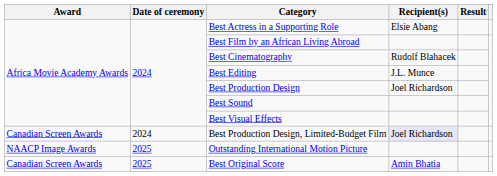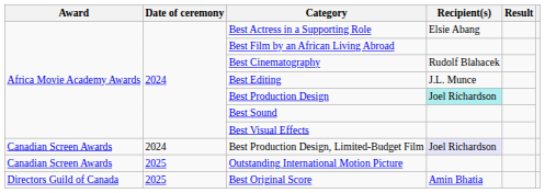Best Production Design | Recipient(s): no background -> paleturquoise background
Outstanding International Motion Picture | Award: NAACP Image Awards -> Canadian Screen Awards
Best Original Score | Award: Canadian Screen Awards -> Directors Guild of Canada
